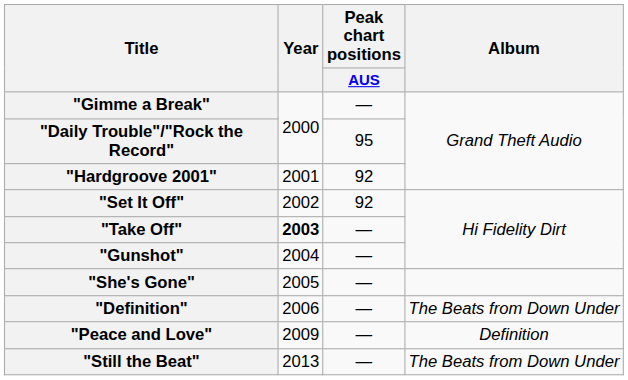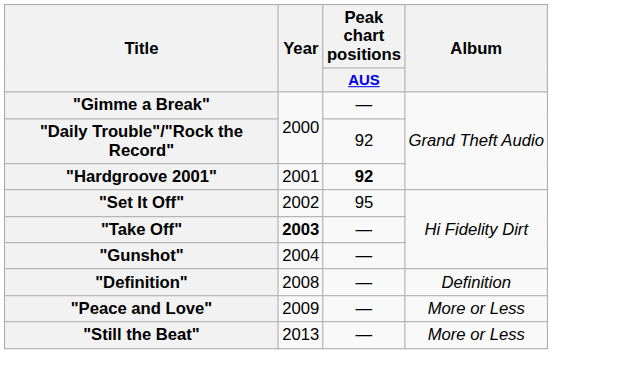"Daily Trouble"/"Rock the Record" | Peak chart positions / AUS: 95 -> 92
"Hardgroove 2001" | Peak chart positions / AUS: normal -> bold
"Set It Off" | Peak chart positions / AUS: 92 -> 95
- row: "She's Gone" | 2005 | —
"Definition" | Year: 2006 -> 2008
"Definition" | Album: The Beats from Down Under -> Definition
"Peace and Love" | Album: Definition -> More or Less
"Still the Beat" | Album: The Beats from Down Under -> More or Less
